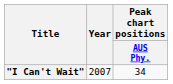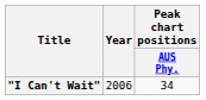"I Can't Wait" | Year: 2007 -> 2006
